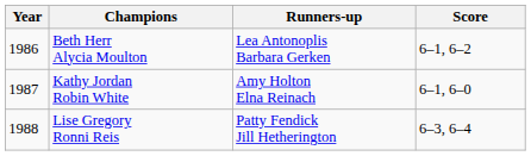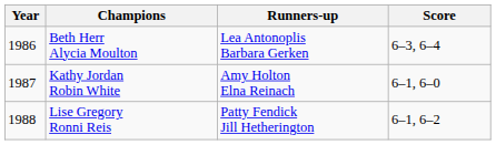Beth Herr Alycia Moulton | Score: 6–1, 6–2 -> 6–3, 6–4
Lise Gregory Ronni Reis | Score: 6–3, 6–4 -> 6–1, 6–2
